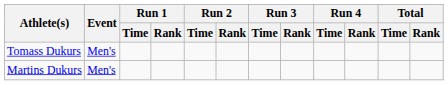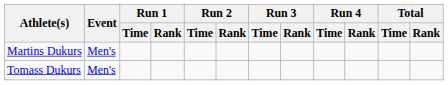rows swapped: Martins Dukurs <-> Tomass Dukurs
